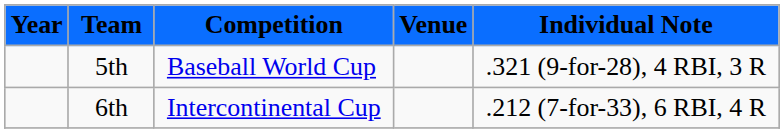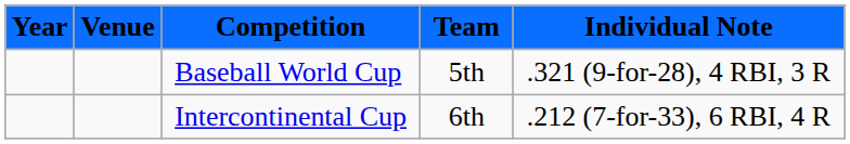columns swapped: Venue <-> Team
